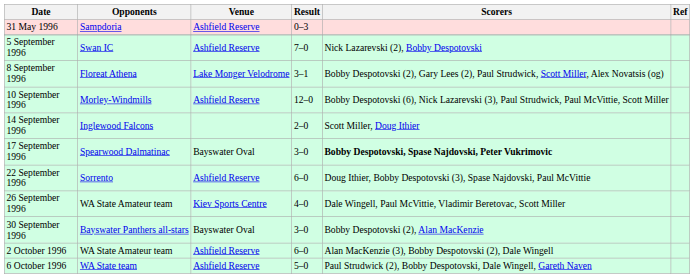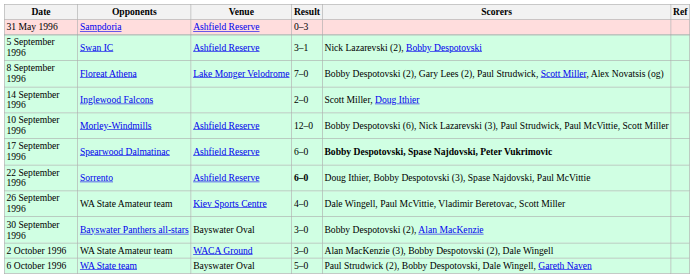5 September 1996 | Result: 7–0 -> 3–1
8 September 1996 | Result: 3–1 -> 7–0
rows swapped: 10 September 1996 <-> 14 September 1996
17 September 1996 | Venue: Bayswater Oval -> Ashfield Reserve
17 September 1996 | Result: 3–0 -> 6–0
22 September 1996 | Result: normal -> bold
2 October 1996 | Venue: Ashfield Reserve -> WACA Ground
2 October 1996 | Result: 6–0 -> 3–0
6 October 1996 | Venue: Ashfield Reserve -> Bayswater Oval
